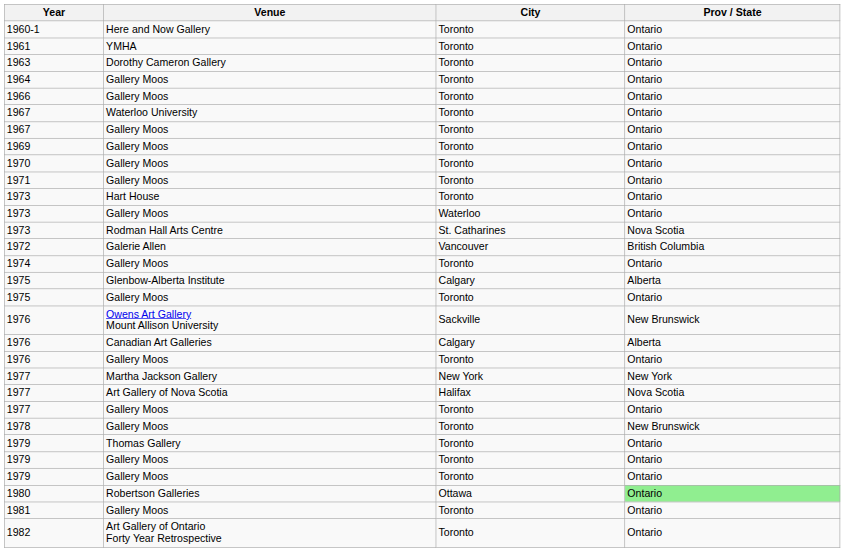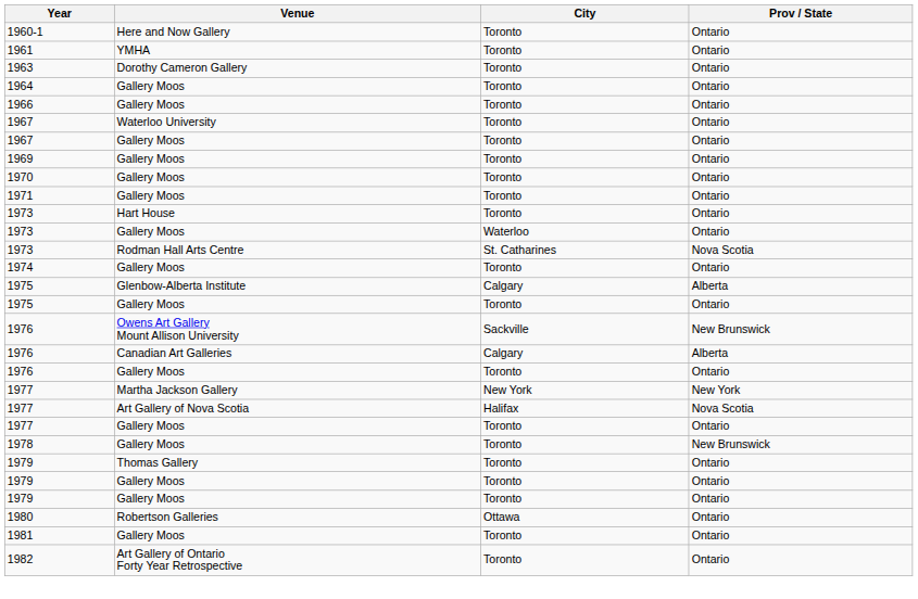- row: 1972 | Galerie Allen | Vancouver | British Columbia
1980 | Prov / State: lightgreen background -> no background
